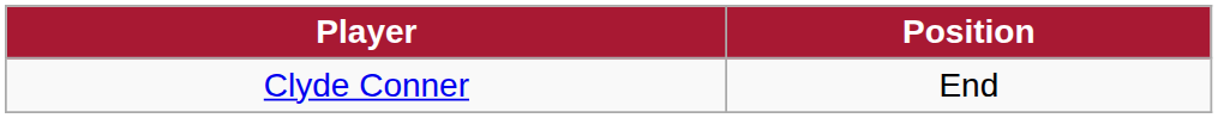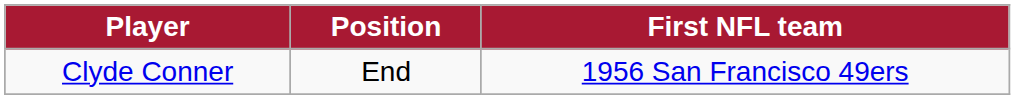+ column: First NFL team | 1956 San Francisco 49ers
